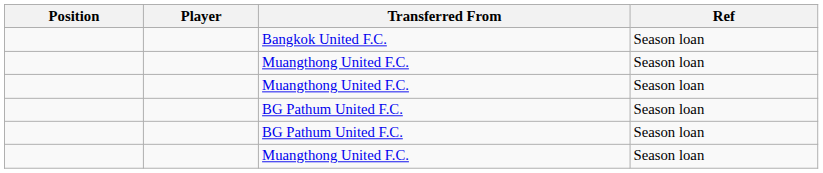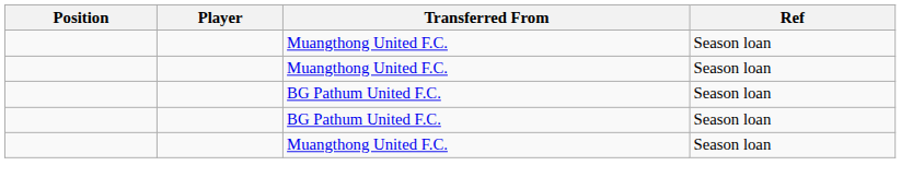- row: Bangkok United F.C. | Season loan
